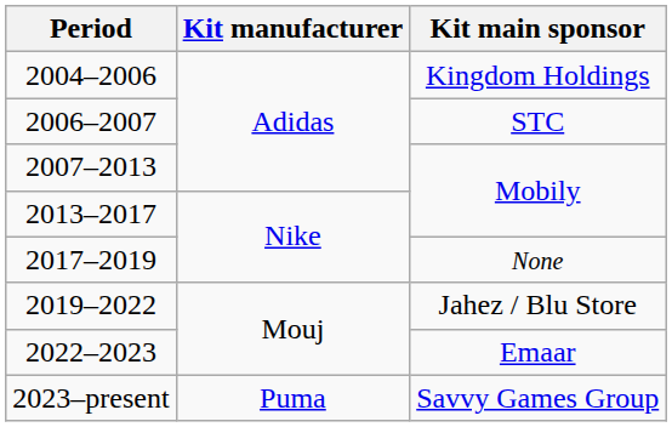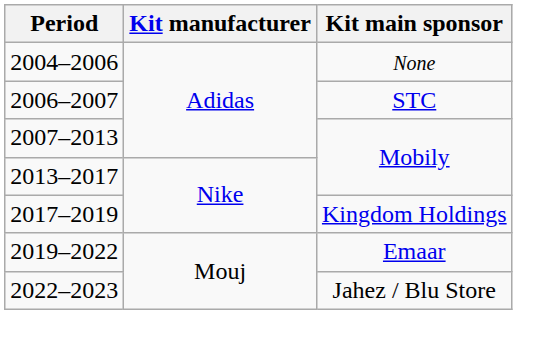2004–2006 | Kit main sponsor: Kingdom Holdings -> None
2017–2019 | Kit main sponsor: None -> Kingdom Holdings
2019–2022 | Kit main sponsor: Jahez / Blu Store -> Emaar
2022–2023 | Kit main sponsor: Emaar -> Jahez / Blu Store
- row: 2023–present | Puma | Savvy Games Group
